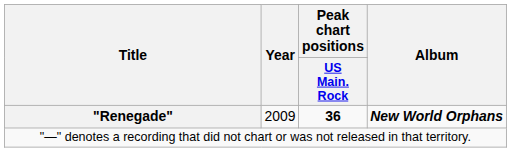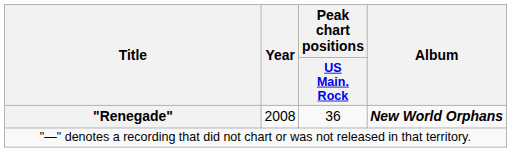"Renegade" | Year: 2009 -> 2008
"Renegade" | Peak chart positions / US Main. Rock: bold -> normal
